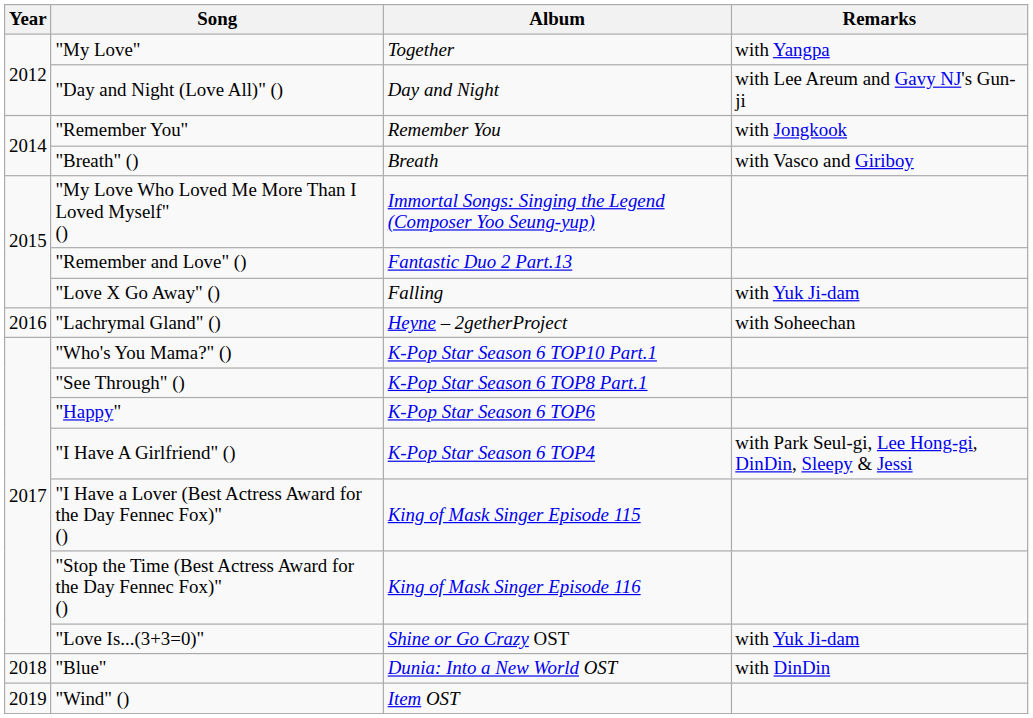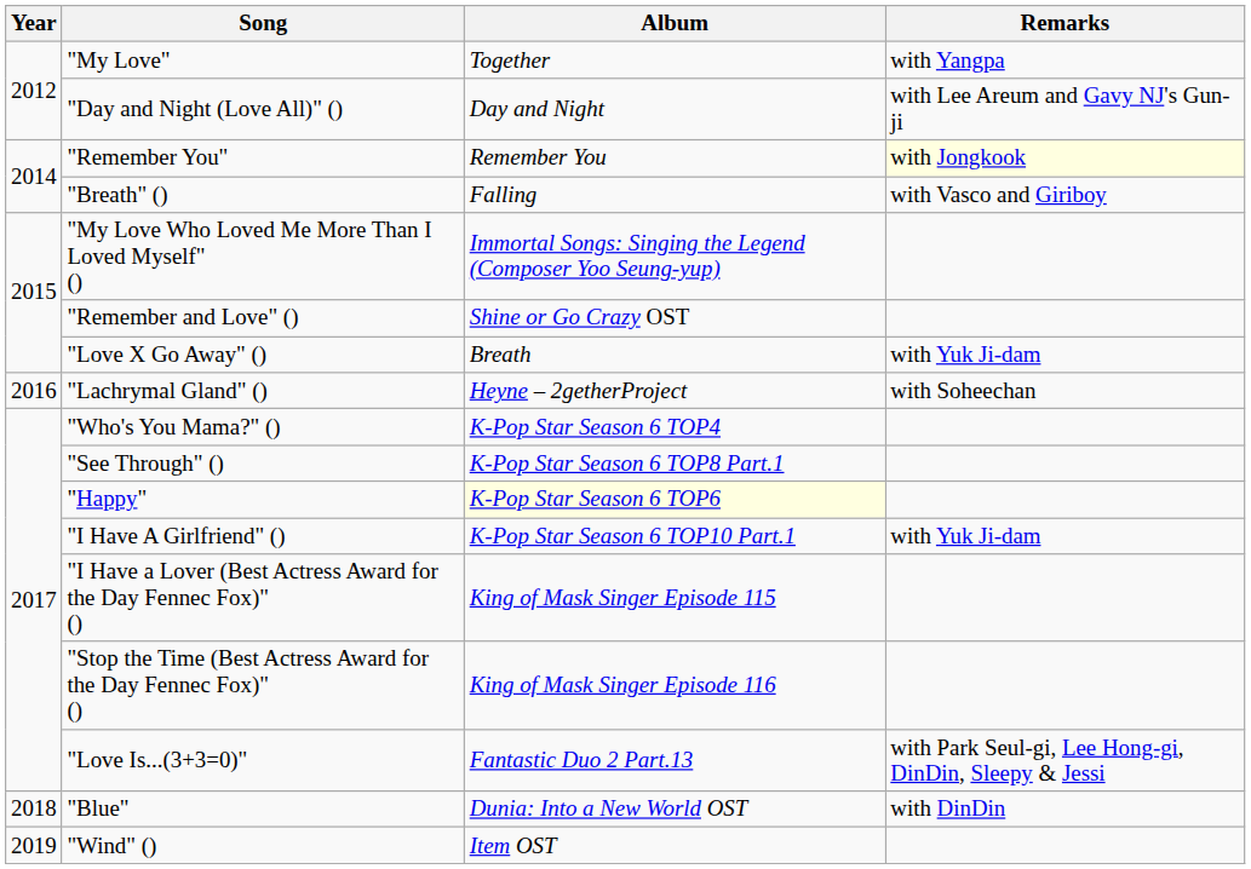"Remember You" | Remarks: no background -> lightyellow background
"Breath" () | Album: Breath -> Falling
"Remember and Love" () | Album: Fantastic Duo 2 Part.13 -> Shine or Go Crazy OST
"Love X Go Away" () | Album: Falling -> Breath
"Who's You Mama?" () | Album: K-Pop Star Season 6 TOP10 Part.1 -> K-Pop Star Season 6 TOP4
"Happy" | Album: no background -> lightyellow background
"I Have A Girlfriend" () | Album: K-Pop Star Season 6 TOP4 -> K-Pop Star Season 6 TOP10 Part.1
"I Have A Girlfriend" () | Remarks: with Park Seul-gi, Lee Hong-gi, DinDin, Sleepy & Jessi -> with Yuk Ji-dam
"Love Is...(3+3=0)" | Album: Shine or Go Crazy OST -> Fantastic Duo 2 Part.13
"Love Is...(3+3=0)" | Remarks: with Yuk Ji-dam -> with Park Seul-gi, Lee Hong-gi, DinDin, Sleepy & Jessi
